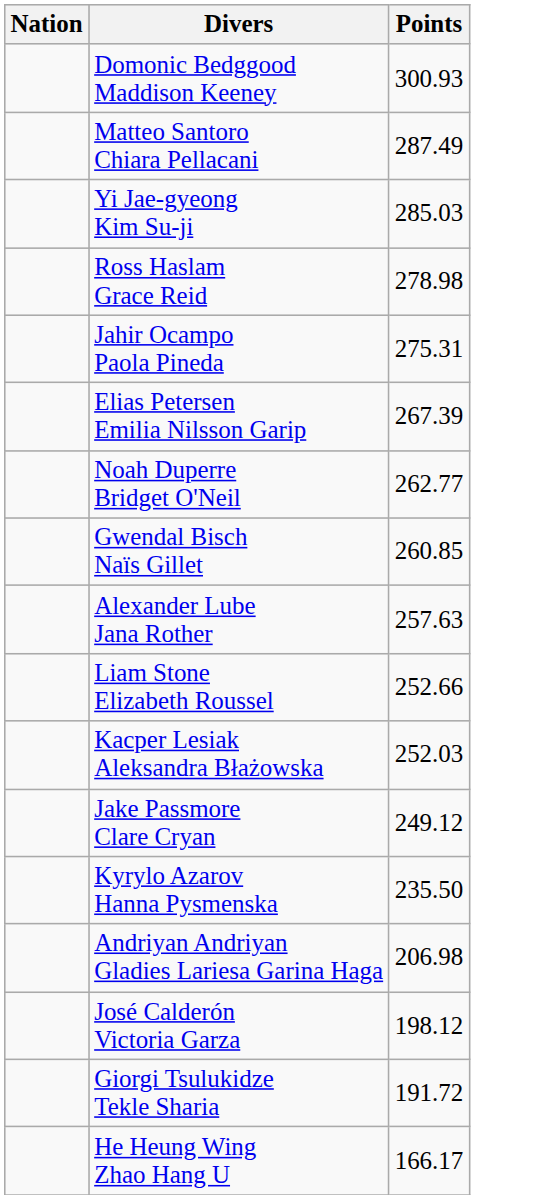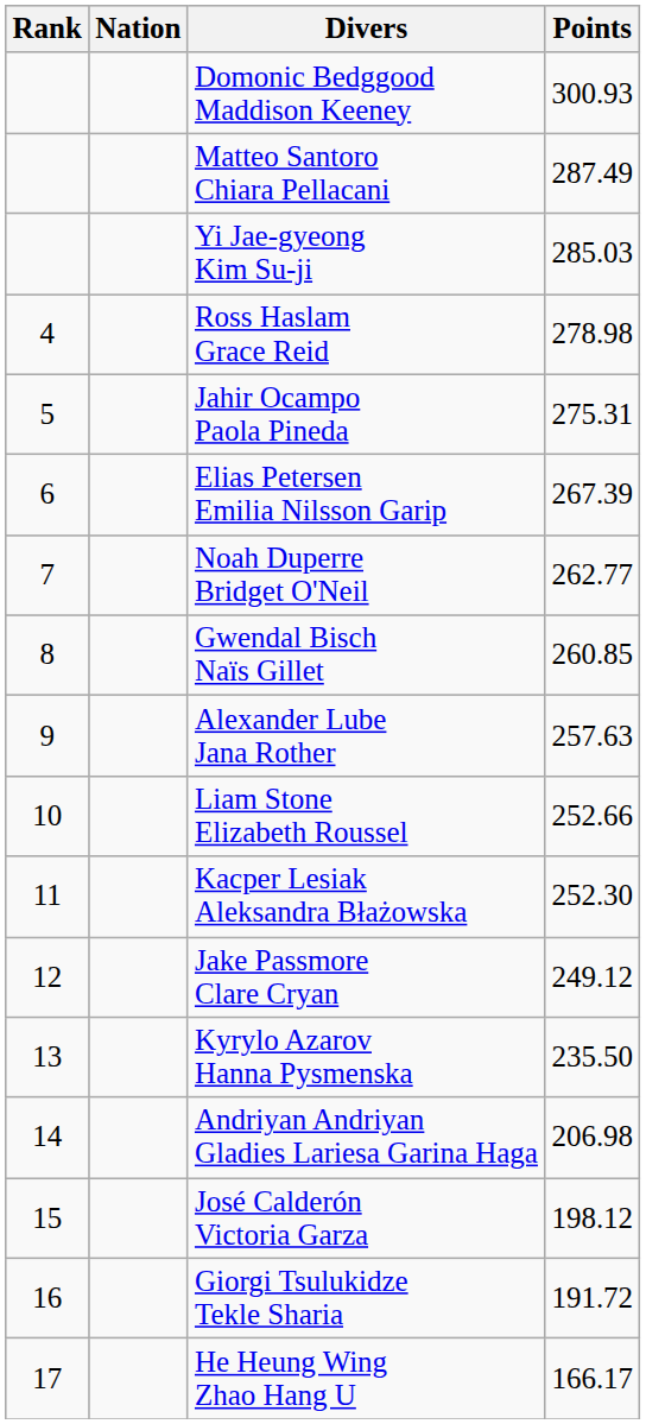+ column: Rank | 4 | 5 | 6 | 7 | 8 | 9 | 10 | 11 | 12 | 13 | 14 | 15 | 16 | 17
Kacper Lesiak Aleksandra Błażowska | Points: 252.03 -> 252.30
